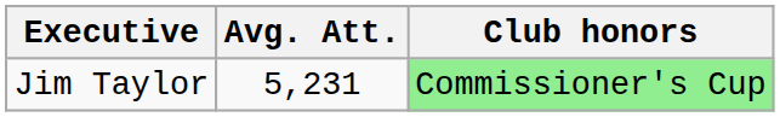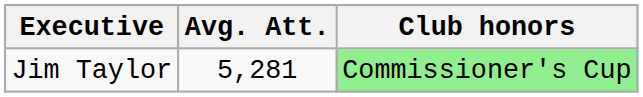Jim Taylor | Avg. Att.: 5,231 -> 5,281
